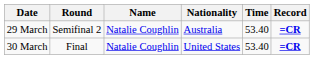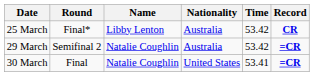+ row: 25 March | Final* | Libby Lenton | Australia | 53.42 | CR
29 March | Time: 53.40 -> 53.42
30 March | Time: 53.40 -> 53.41
